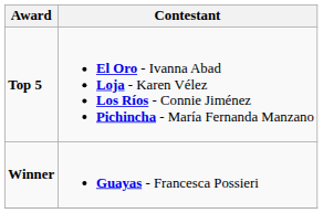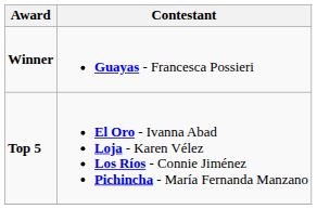rows swapped: Winner <-> Top 5
